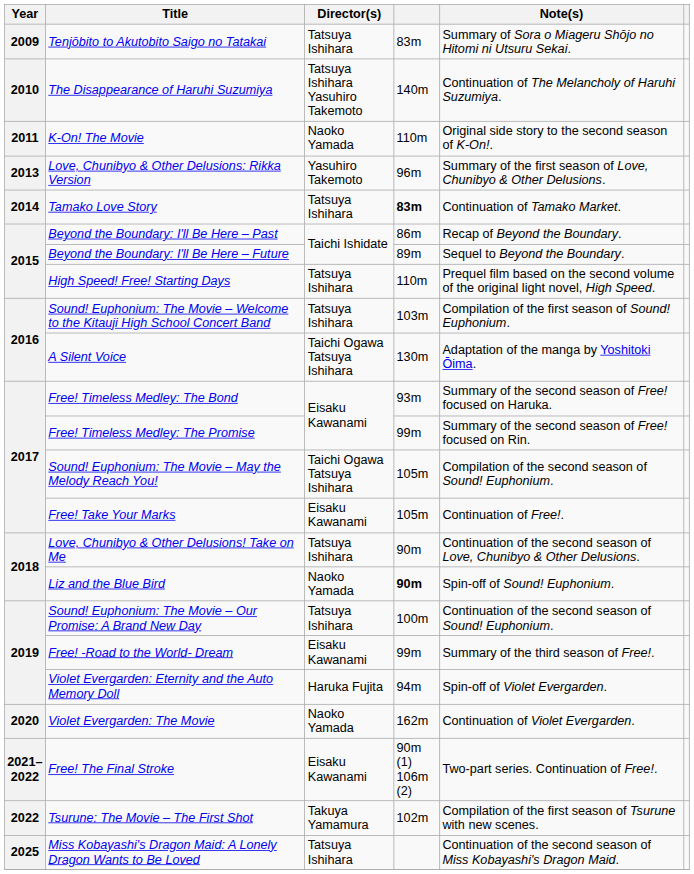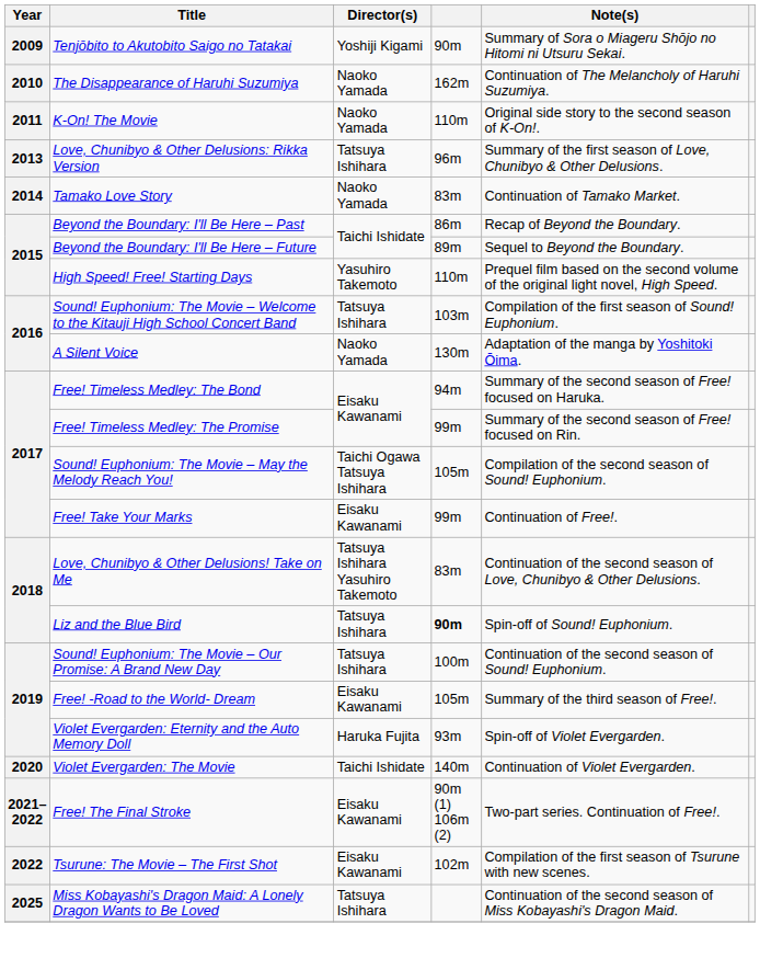Tenjōbito to Akutobito Saigo no Tatakai | Director(s): Tatsuya Ishihara -> Yoshiji Kigami
Tenjōbito to Akutobito Saigo no Tatakai | column 4: 83m -> 90m
The Disappearance of Haruhi Suzumiya | Director(s): Tatsuya Ishihara Yasuhiro Takemoto -> Naoko Yamada
The Disappearance of Haruhi Suzumiya | column 4: 140m -> 162m
Love, Chunibyo & Other Delusions: Rikka Version | Director(s): Yasuhiro Takemoto -> Tatsuya Ishihara
Tamako Love Story | Director(s): Tatsuya Ishihara -> Naoko Yamada
Tamako Love Story | column 4: bold -> normal
High Speed! Free! Starting Days | Director(s): Tatsuya Ishihara -> Yasuhiro Takemoto
A Silent Voice | Director(s): Taichi Ogawa Tatsuya Ishihara -> Naoko Yamada
Free! Timeless Medley: The Bond | column 4: 93m -> 94m
Free! Take Your Marks | column 4: 105m -> 99m
Love, Chunibyo & Other Delusions! Take on Me | Director(s): Tatsuya Ishihara -> Tatsuya Ishihara Yasuhiro Takemoto
Love, Chunibyo & Other Delusions! Take on Me | column 4: 90m -> 83m
Liz and the Blue Bird | Director(s): Naoko Yamada -> Tatsuya Ishihara
Free! -Road to the World- Dream | column 4: 99m -> 105m
Violet Evergarden: Eternity and the Auto Memory Doll | column 4: 94m -> 93m
Violet Evergarden: The Movie | Director(s): Naoko Yamada -> Taichi Ishidate
Violet Evergarden: The Movie | column 4: 162m -> 140m
Tsurune: The Movie – The First Shot | Director(s): Takuya Yamamura -> Eisaku Kawanami
